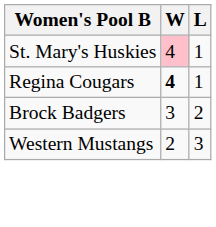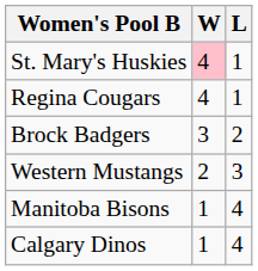Regina Cougars | W: bold -> normal
+ row: Manitoba Bisons | 1 | 4
+ row: Calgary Dinos | 1 | 4
